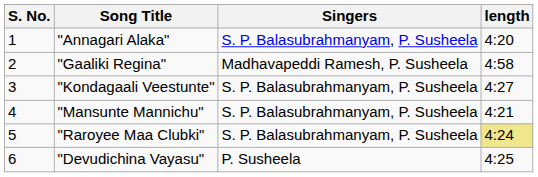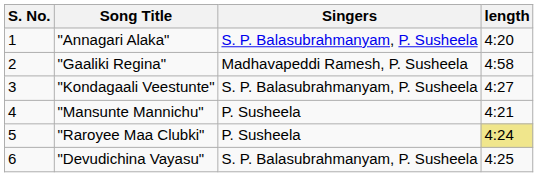"Mansunte Mannichu" | Singers: S. P. Balasubrahmanyam, P. Susheela -> P. Susheela
"Raroyee Maa Clubki" | Singers: S. P. Balasubrahmanyam, P. Susheela -> P. Susheela
"Devudichina Vayasu" | Singers: P. Susheela -> S. P. Balasubrahmanyam, P. Susheela
